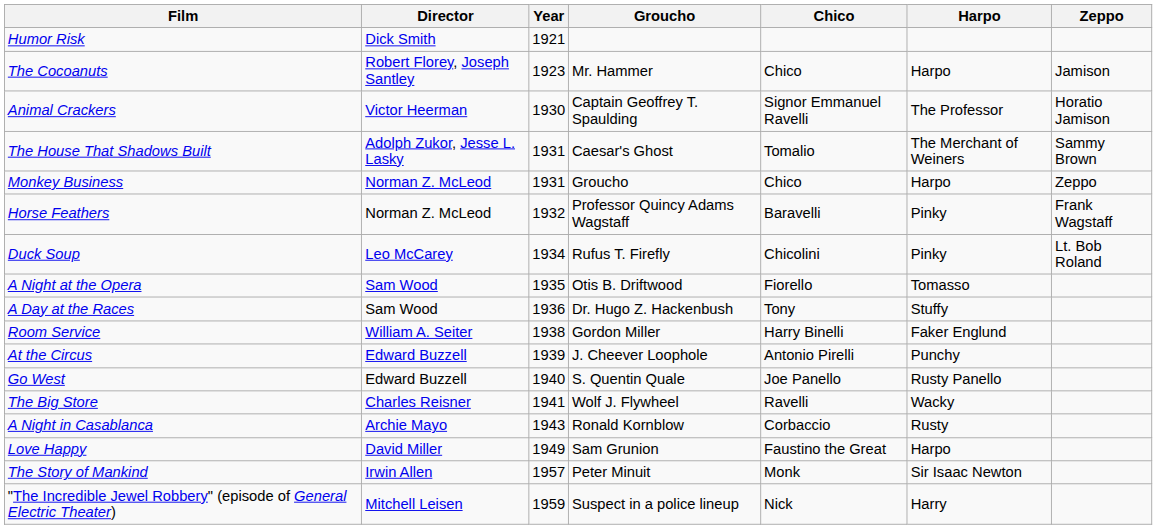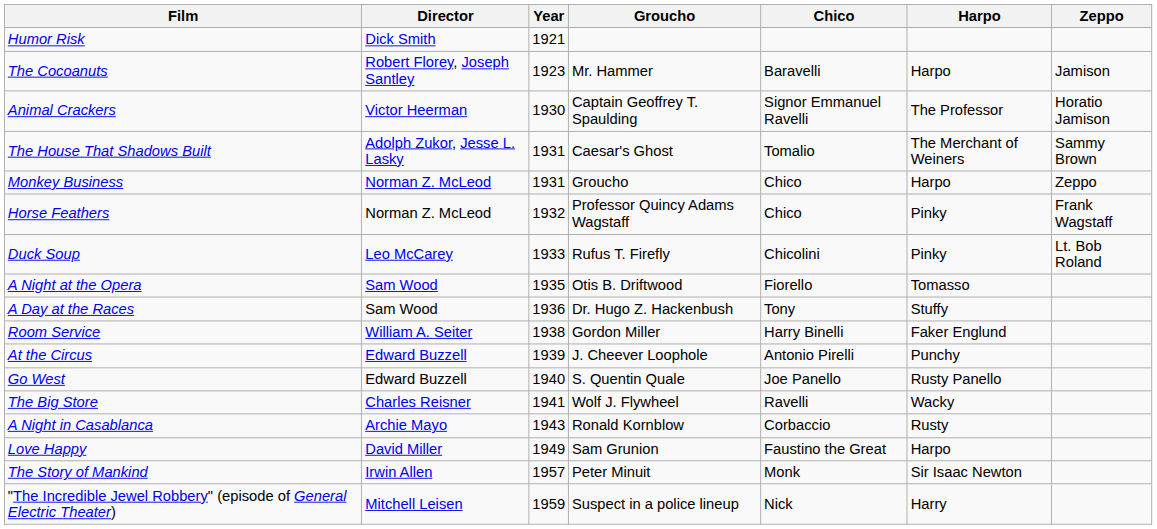The Cocoanuts | Chico: Chico -> Baravelli
Horse Feathers | Chico: Baravelli -> Chico
Duck Soup | Year: 1934 -> 1933
